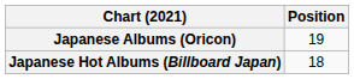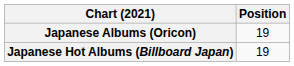Japanese Hot Albums (Billboard Japan) | Position: 18 -> 19
